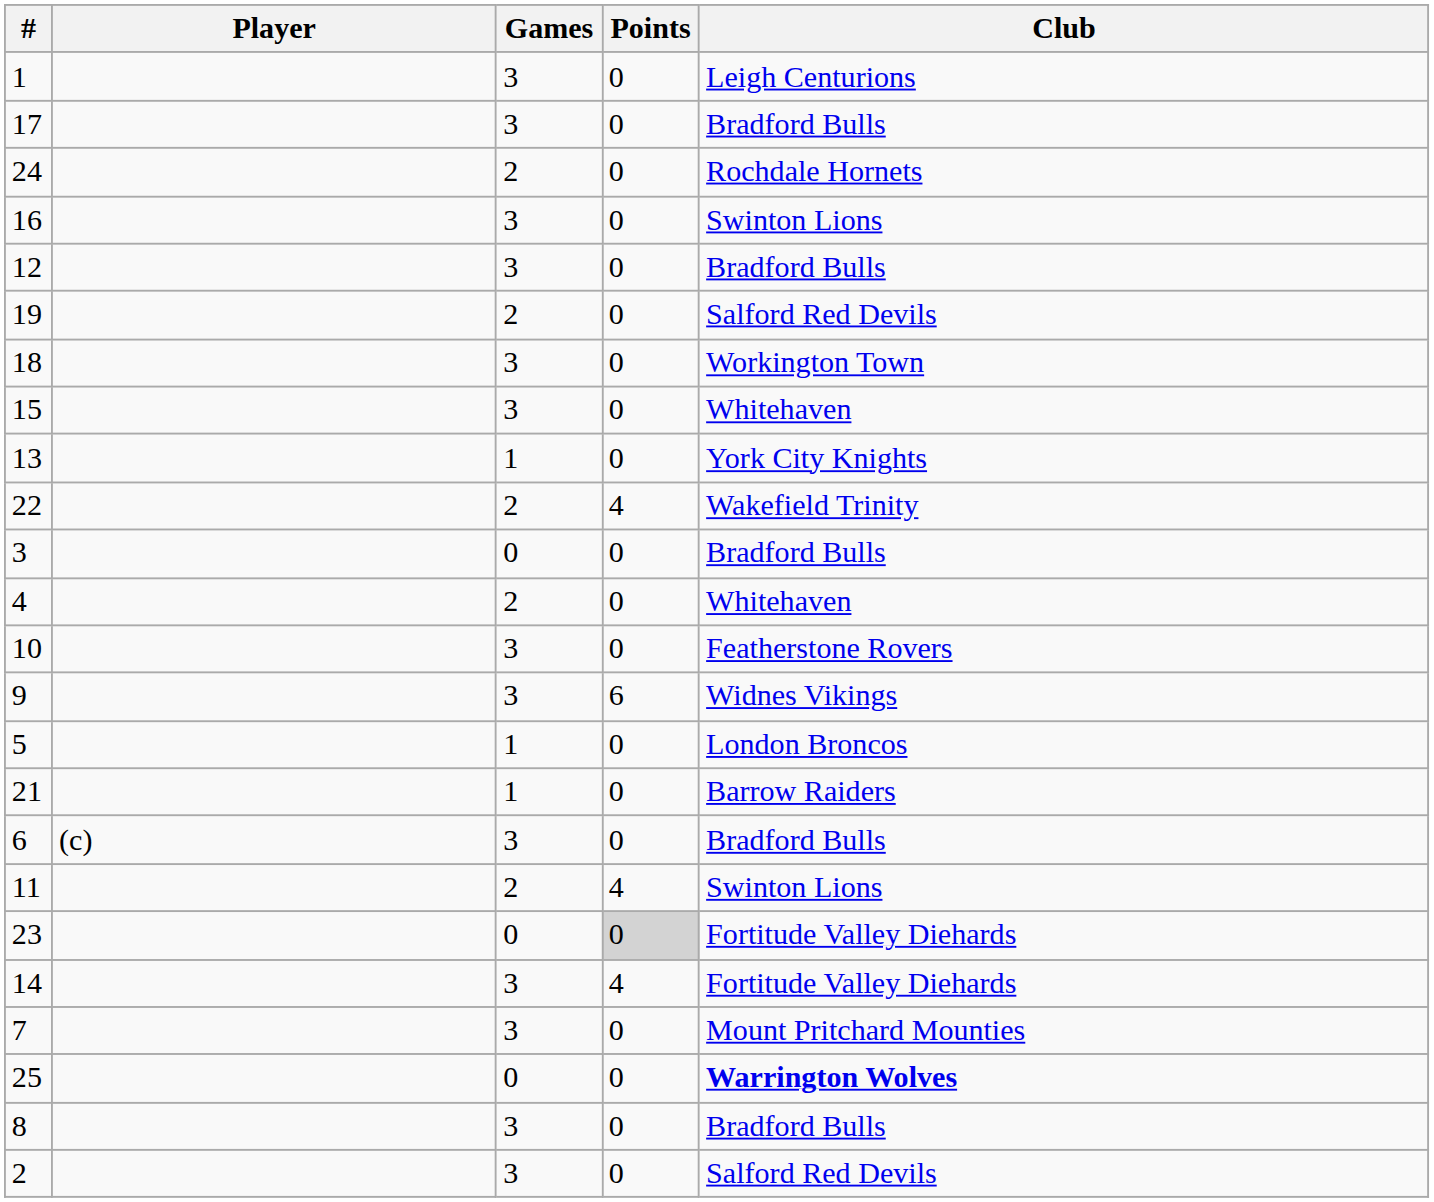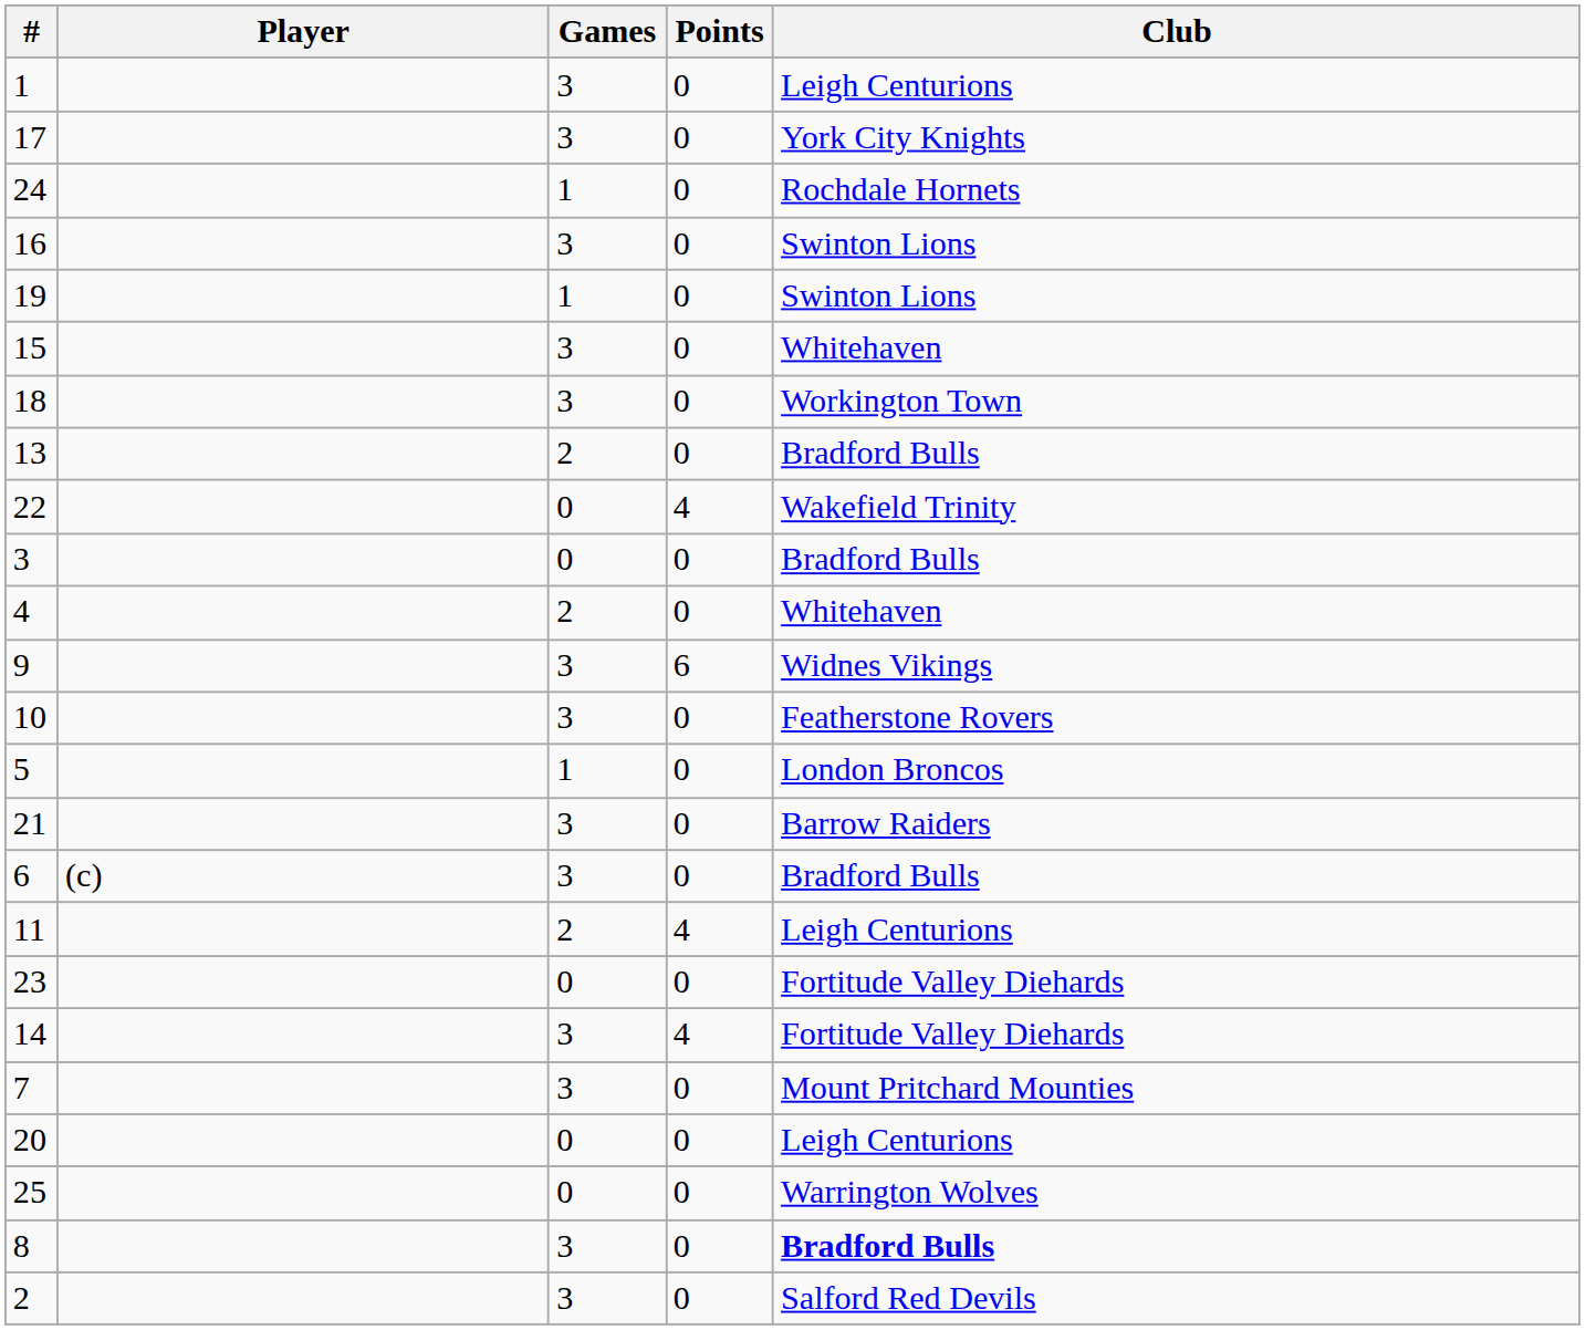17 | Club: Bradford Bulls -> York City Knights
24 | Games: 2 -> 1
- row: 12 | 3 | 0 | Bradford Bulls
19 | Games: 2 -> 1
19 | Club: Salford Red Devils -> Swinton Lions
rows swapped: 18 <-> 15
13 | Games: 1 -> 2
13 | Club: York City Knights -> Bradford Bulls
22 | Games: 2 -> 0
rows swapped: 10 <-> 9
21 | Games: 1 -> 3
11 | Club: Swinton Lions -> Leigh Centurions
23 | Points: lightgrey background -> no background
+ row: 20 | 0 | 0 | Leigh Centurions
25 | Club: bold -> normal
8 | Club: normal -> bold
